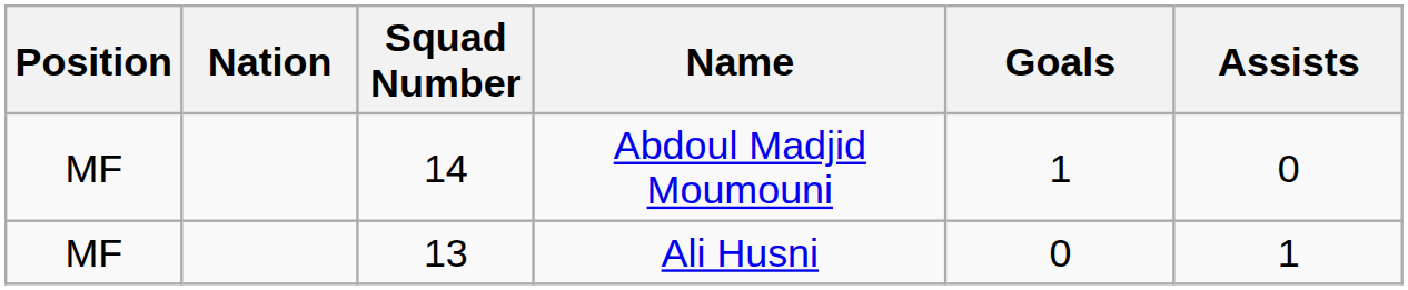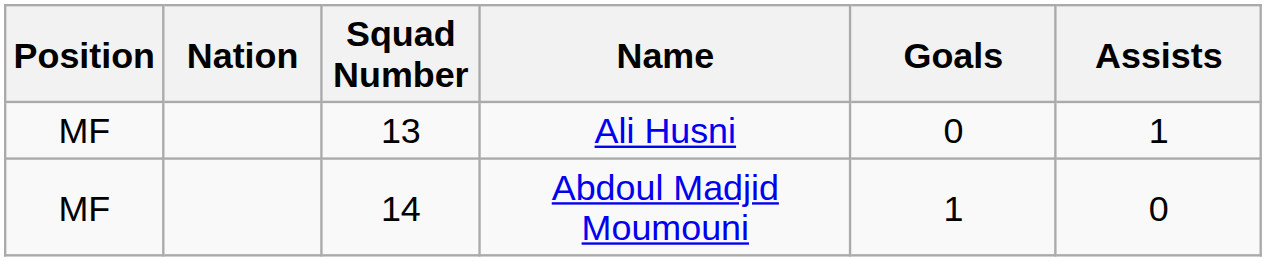rows swapped: Abdoul Madjid Moumouni <-> Ali Husni
